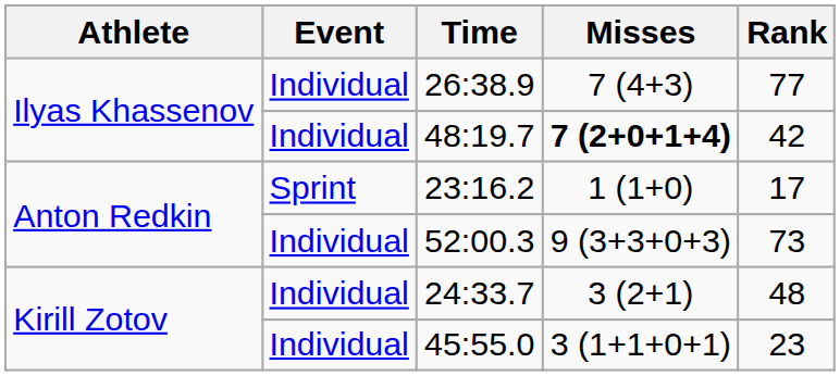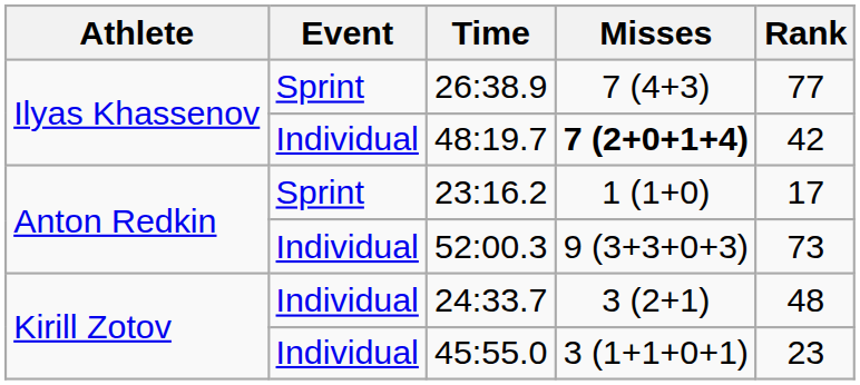26:38.9 | Event: Individual -> Sprint
